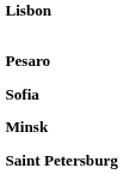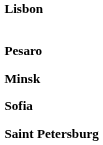rows swapped: Sofia <-> Minsk
